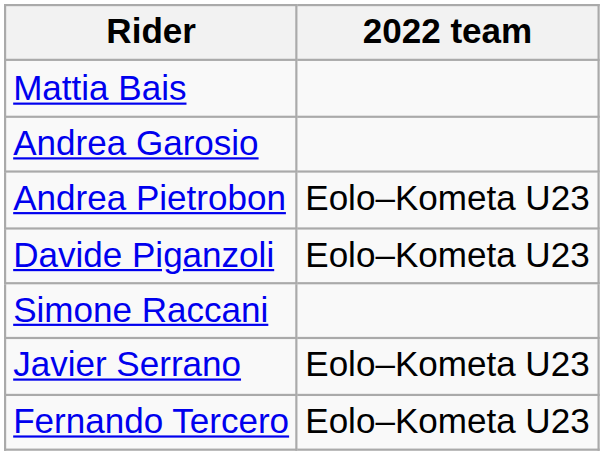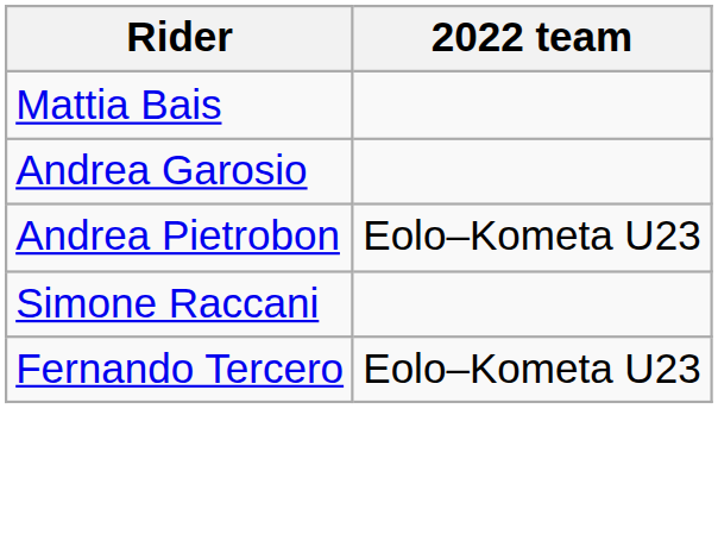- row: Davide Piganzoli | Eolo–Kometa U23
- row: Javier Serrano | Eolo–Kometa U23
